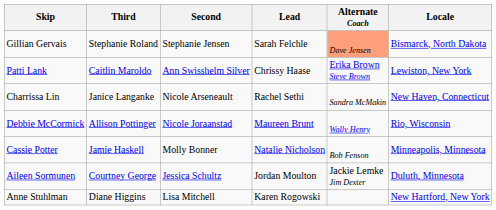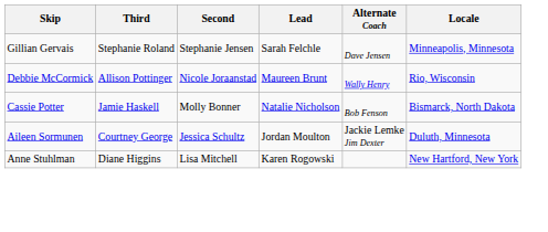Gillian Gervais | Alternate Coach: lightsalmon background -> no background
Gillian Gervais | Locale: Bismarck, North Dakota -> Minneapolis, Minnesota
- row: Patti Lank | Caitlin Maroldo | Ann Swisshelm Silver | Chrissy Haase | Erika Brown Steve Brown | Lewiston, New York
- row: Charrissa Lin | Janice Langanke | Nicole Arseneault | Rachel Sethi | Sandra McMakin | New Haven, Connecticut
Cassie Potter | Locale: Minneapolis, Minnesota -> Bismarck, North Dakota
